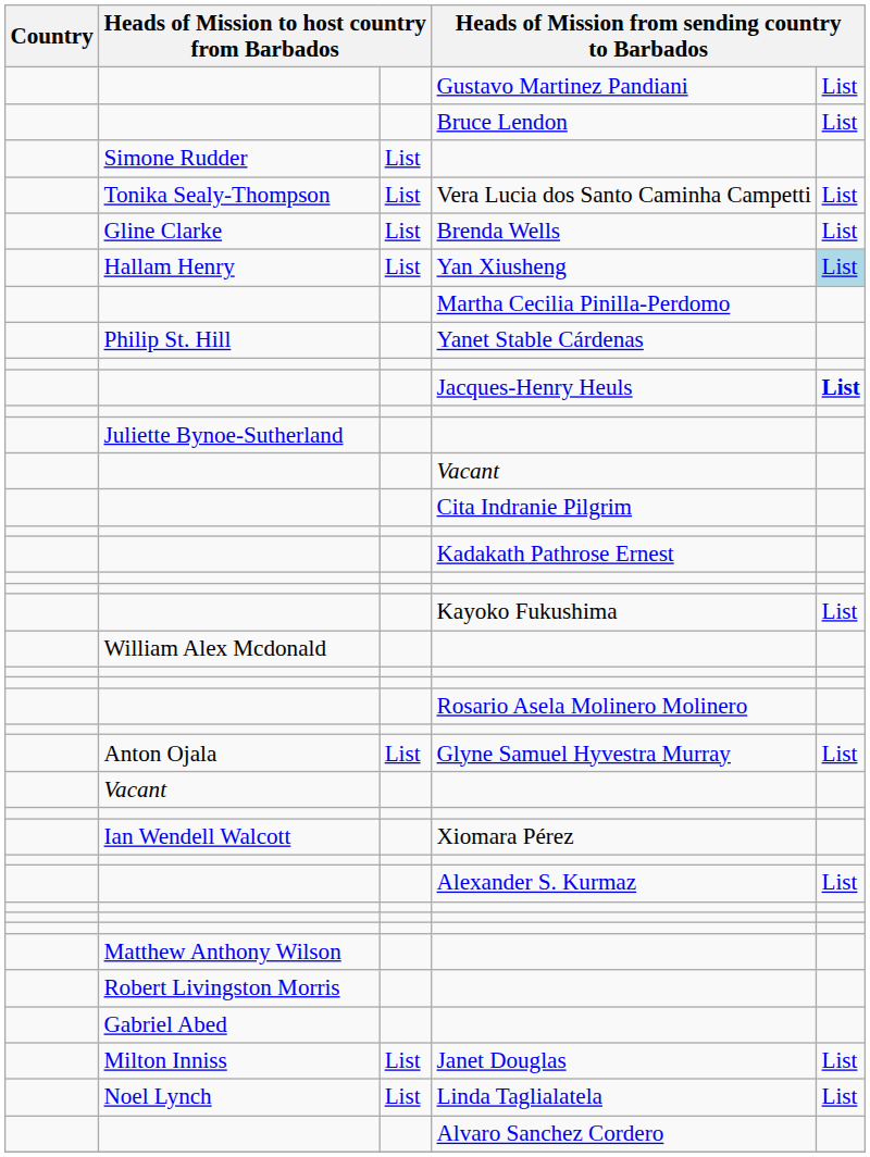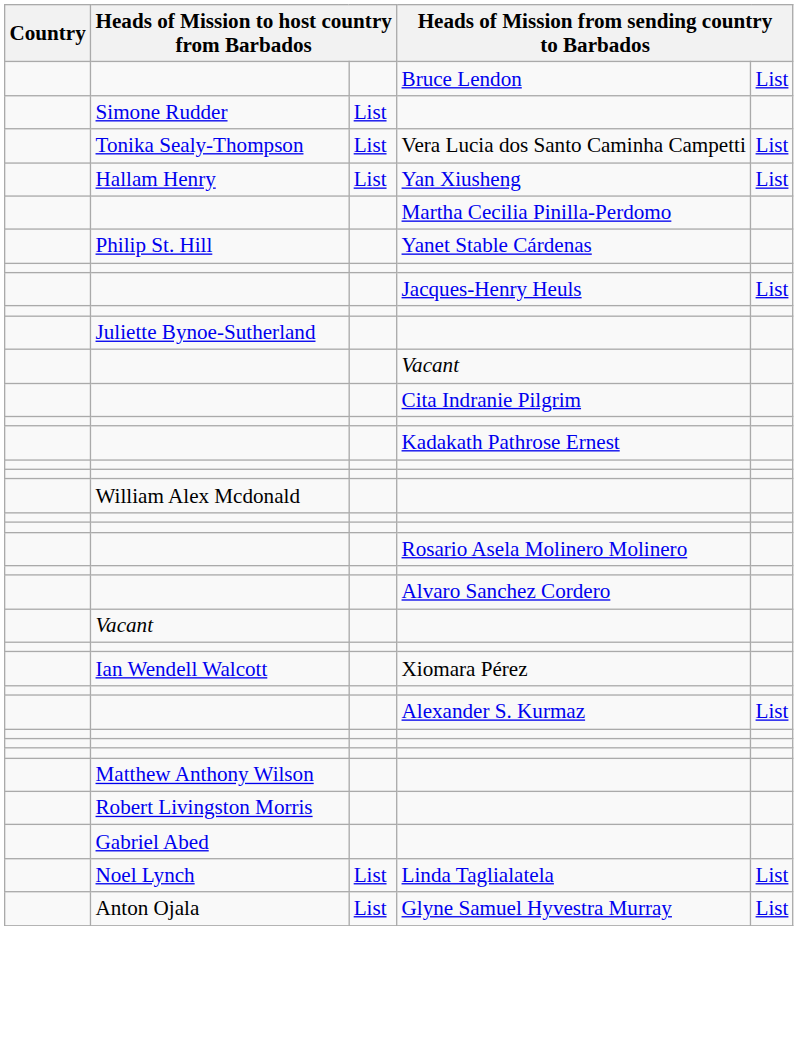- row: Gustavo Martinez Pandiani | List
- row: Gline Clarke | List | Brenda Wells | List
Yan Xiusheng | column 5: lightblue background -> no background
Jacques-Henry Heuls | column 5: bold -> normal
- row: Kayoko Fukushima | List
rows swapped: Glyne Samuel Hyvestra Murray <-> Alvaro Sanchez Cordero
- row: Milton Inniss | List | Janet Douglas | List
